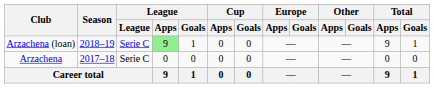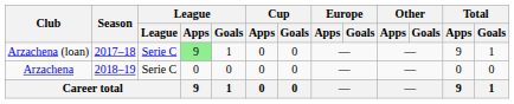Arzachena (loan) | Season: 2018–19 -> 2017–18
Arzachena | Season: 2017–18 -> 2018–19
